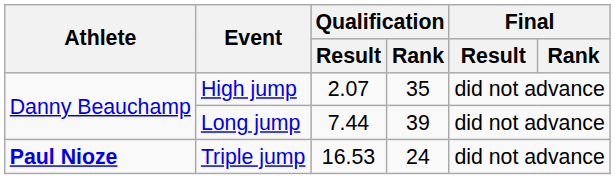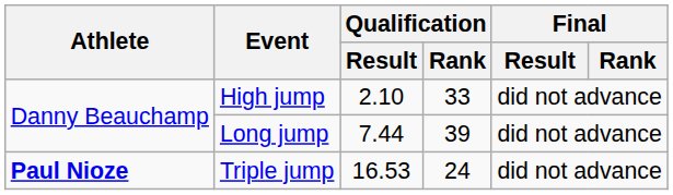High jump | Qualification / Result: 2.07 -> 2.10
High jump | Qualification / Rank: 35 -> 33
